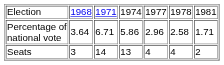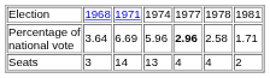Percentage of national vote | column 3: 6.71 -> 6.69
Percentage of national vote | column 4: 5.86 -> 5.96
Percentage of national vote | column 5: normal -> bold
